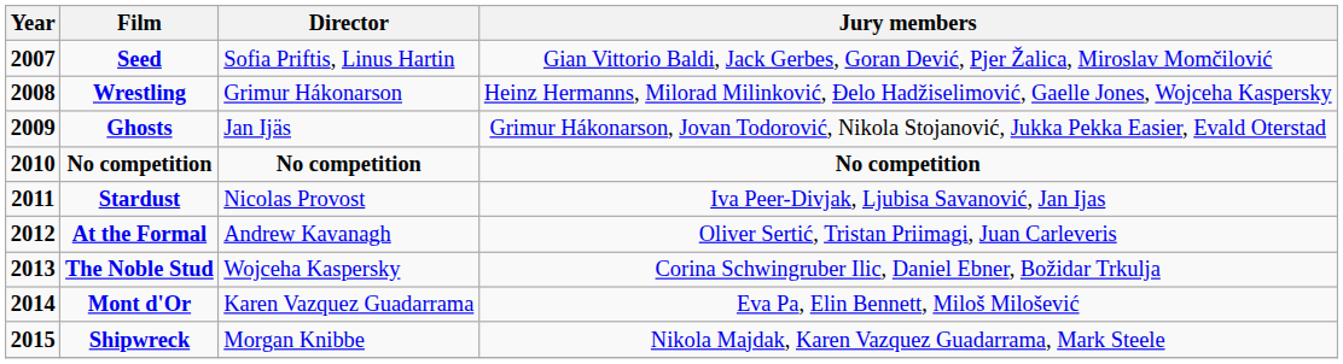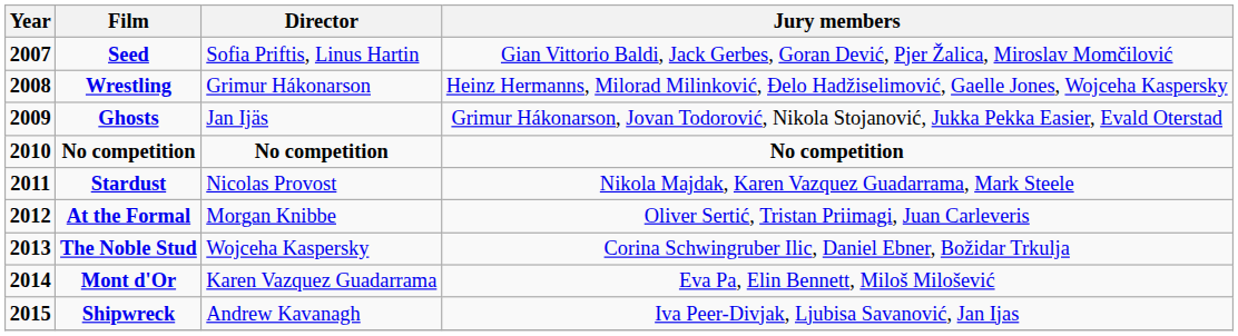Stardust | Jury members: Iva Peer-Divjak, Ljubisa Savanović, Jan Ijas -> Nikola Majdak, Karen Vazquez Guadarrama, Mark Steele
At the Formal | Director: Andrew Kavanagh -> Morgan Knibbe
Shipwreck | Director: Morgan Knibbe -> Andrew Kavanagh
Shipwreck | Jury members: Nikola Majdak, Karen Vazquez Guadarrama, Mark Steele -> Iva Peer-Divjak, Ljubisa Savanović, Jan Ijas
